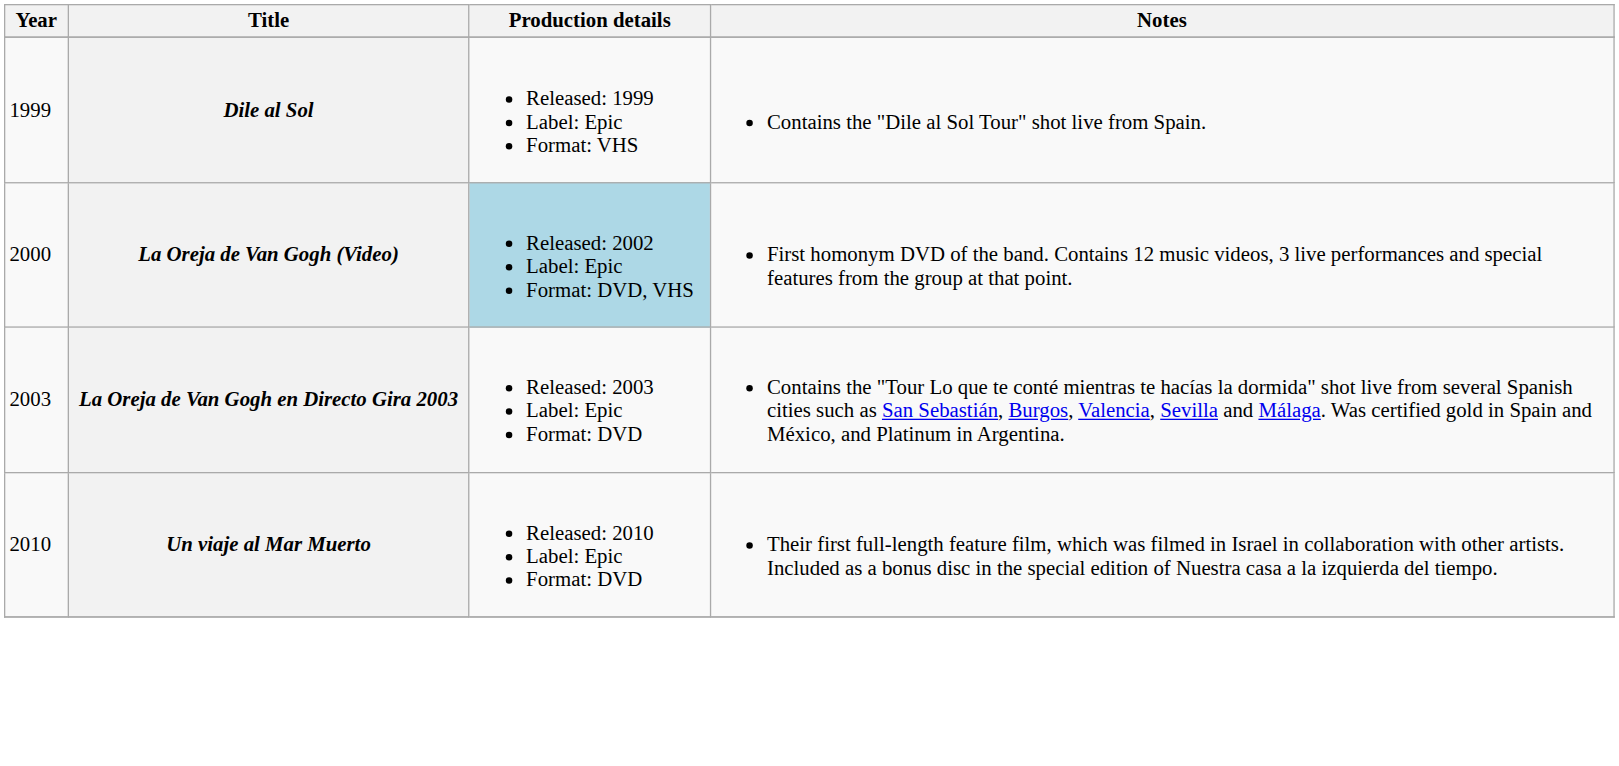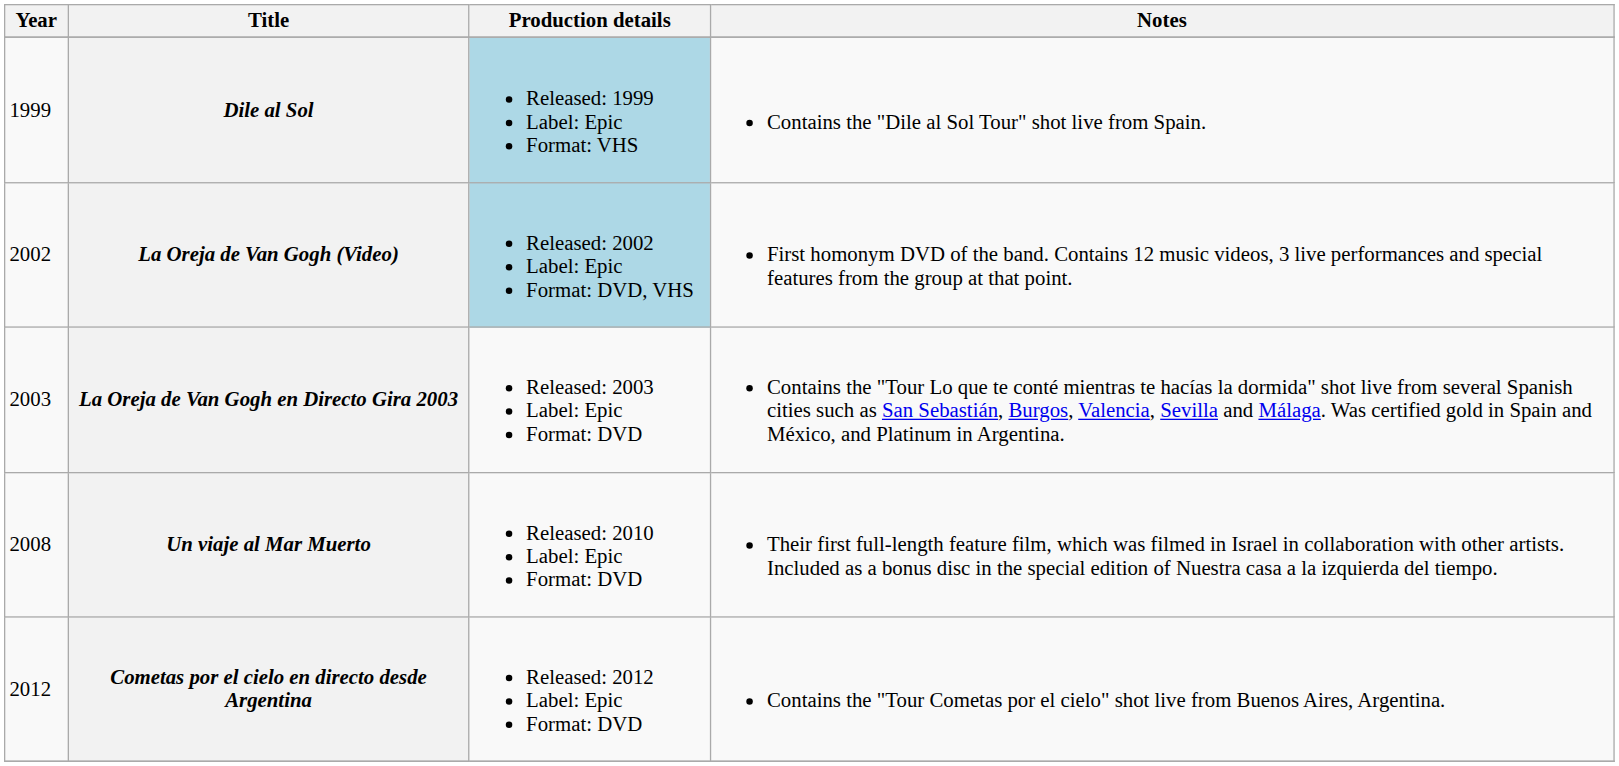Dile al Sol | Production details: no background -> lightblue background
La Oreja de Van Gogh (Video) | Year: 2000 -> 2002
Un viaje al Mar Muerto | Year: 2010 -> 2008
+ row: 2012 | Cometas por el cielo en directo desde Argentina | Released: 2012 Label: Epic Format: DVD | Contains the "Tour Cometas por el cielo" shot live from Buenos Aires, Argentina.
